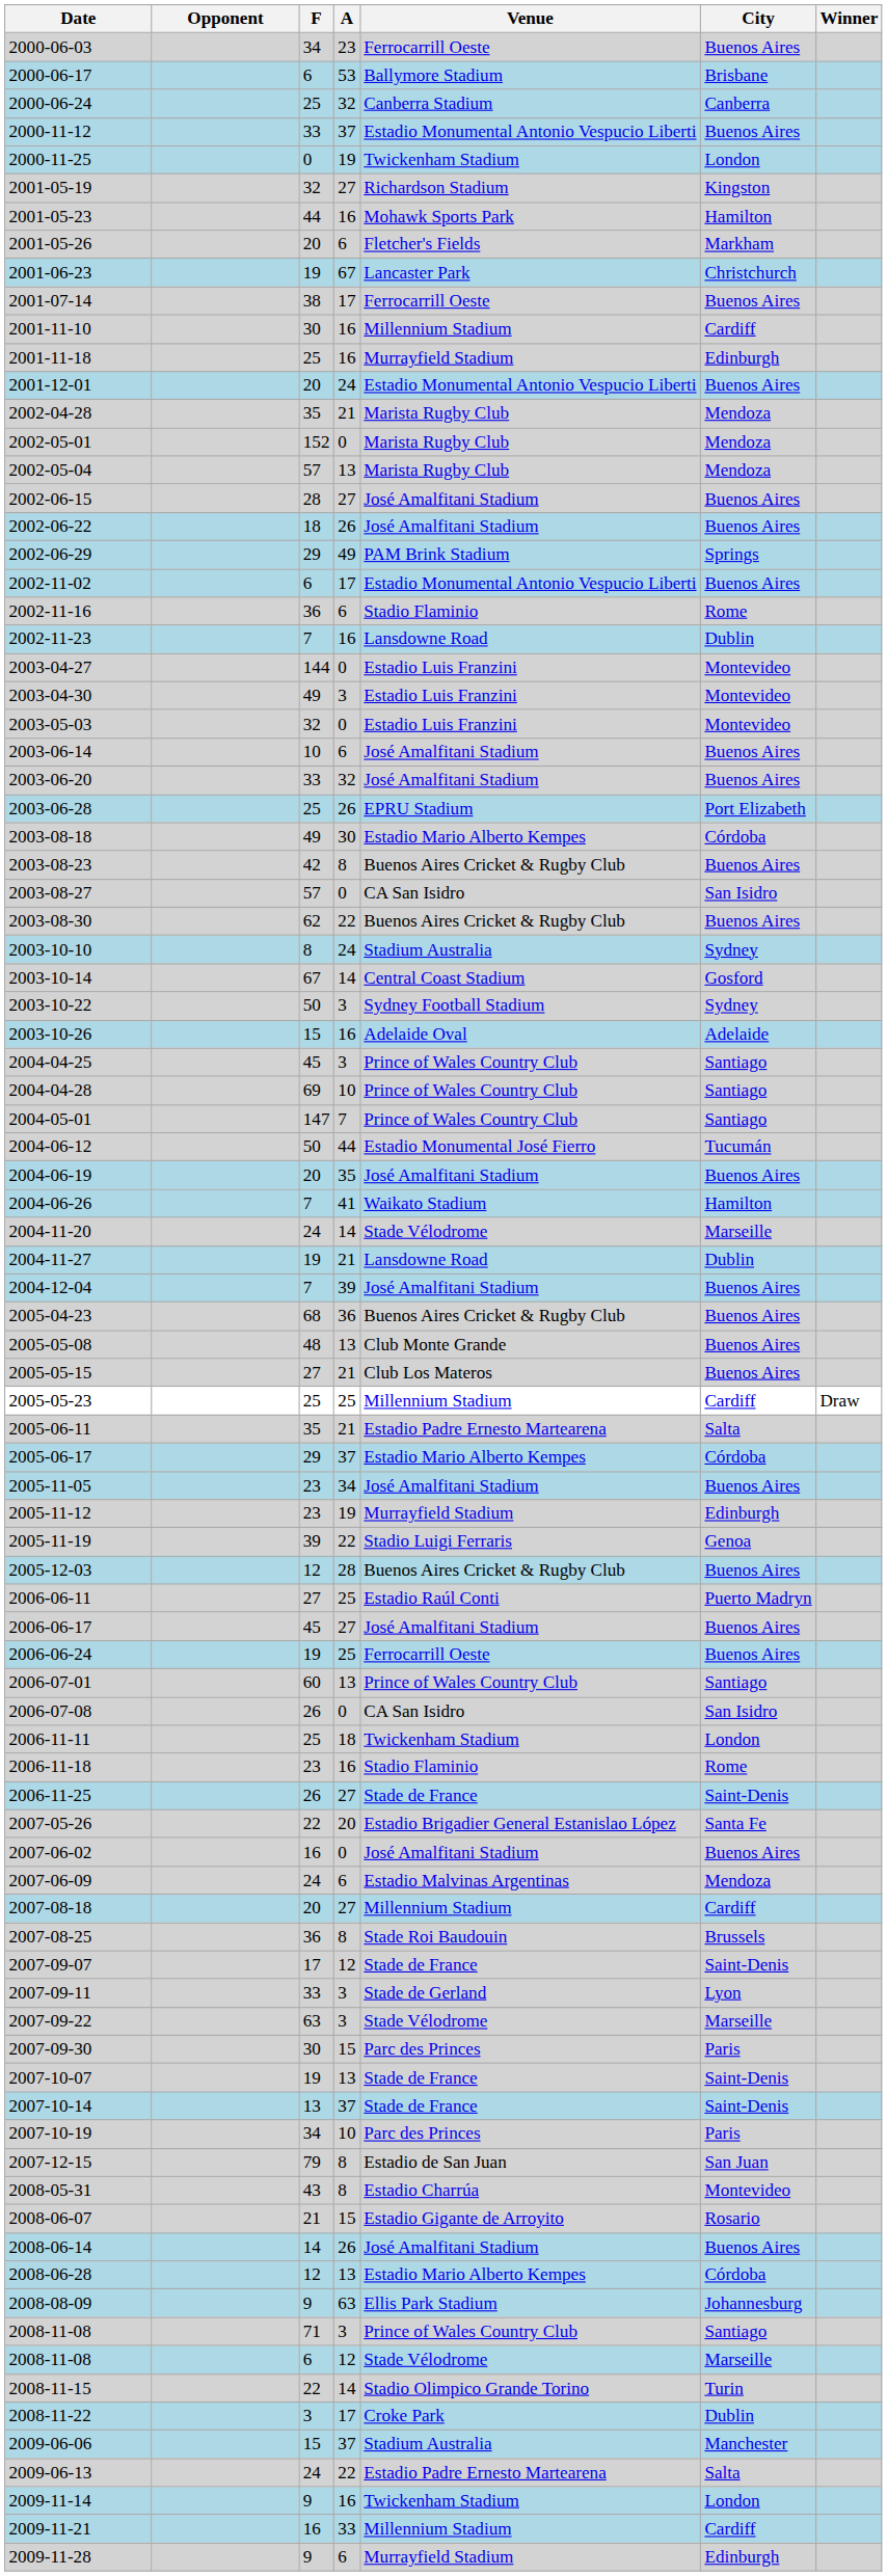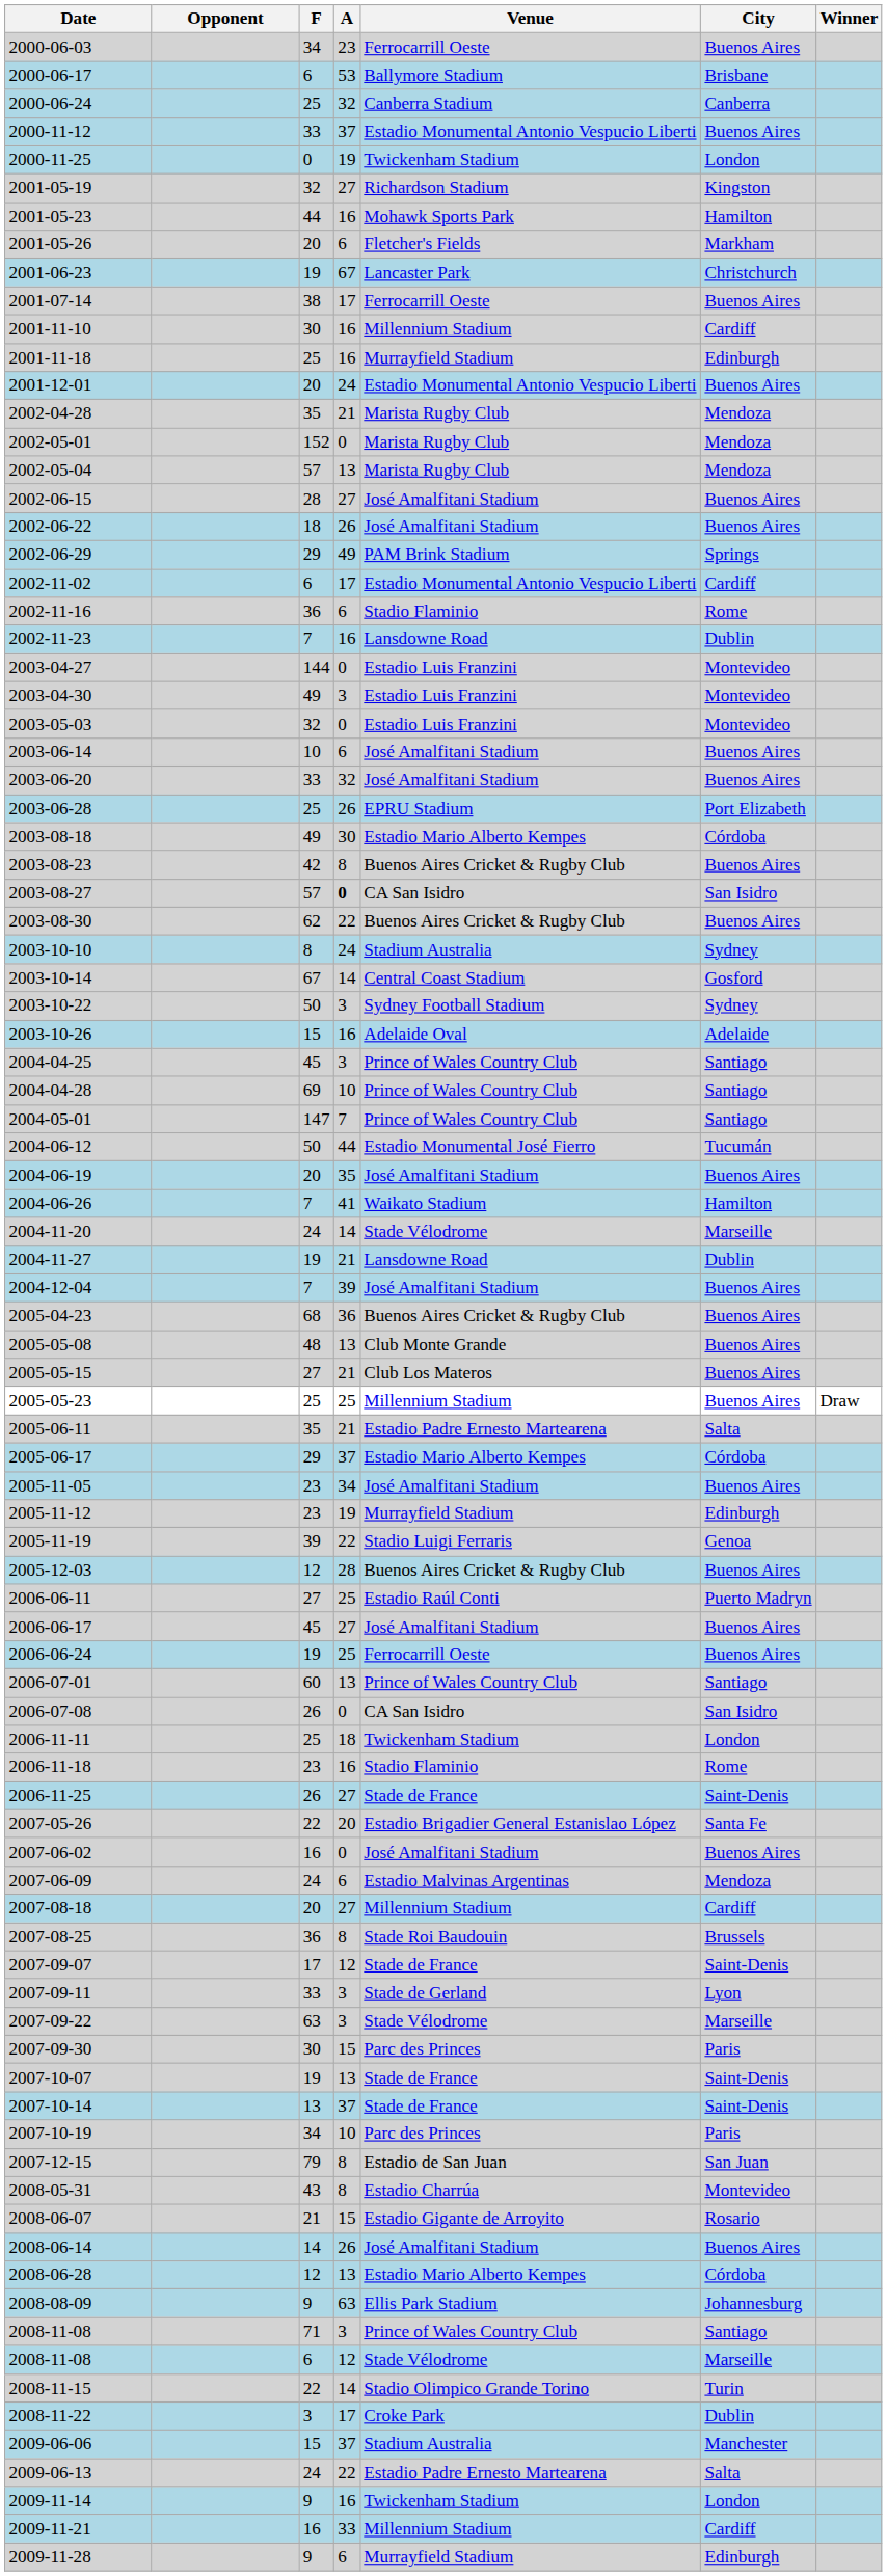2002-11-02 | City: Buenos Aires -> Cardiff
2003-08-27 | A: normal -> bold
2005-05-23 | City: Cardiff -> Buenos Aires
